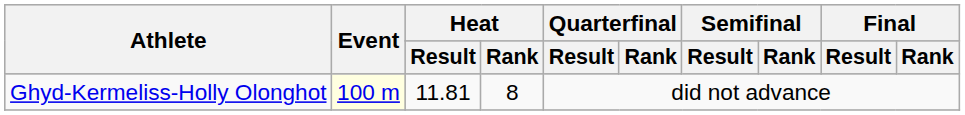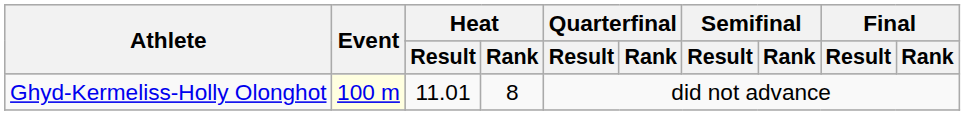Ghyd-Kermeliss-Holly Olonghot | Heat / Result: 11.81 -> 11.01
